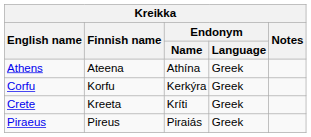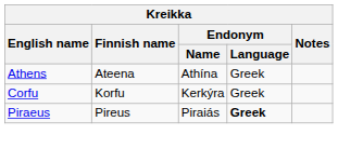- row: Crete | Kreeta | Kríti | Greek
Piraeus | Endonym / Language: normal -> bold
